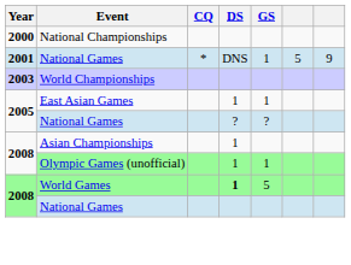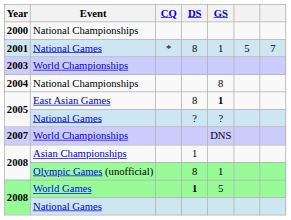2001 | DS: DNS -> 8
2001 | column 7: 9 -> 7
+ row: 2004 | National Championships | 8
2005 / East Asian Games | DS: 1 -> 8
2005 / East Asian Games | GS: normal -> bold
+ row: 2007 | World Championships | DNS
2008 / Olympic Games (unofficial) | DS: 1 -> 8
